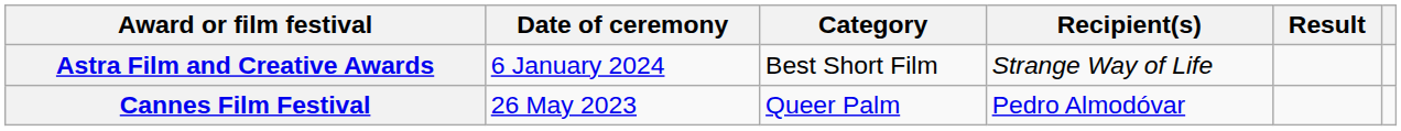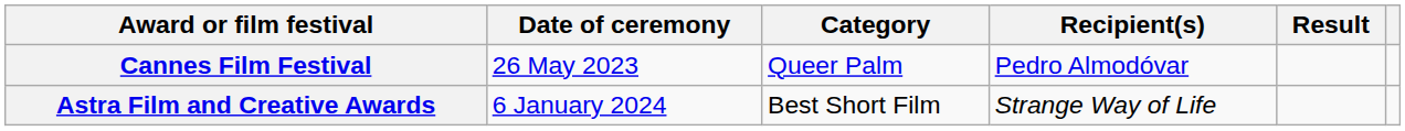rows swapped: Cannes Film Festival <-> Astra Film and Creative Awards
